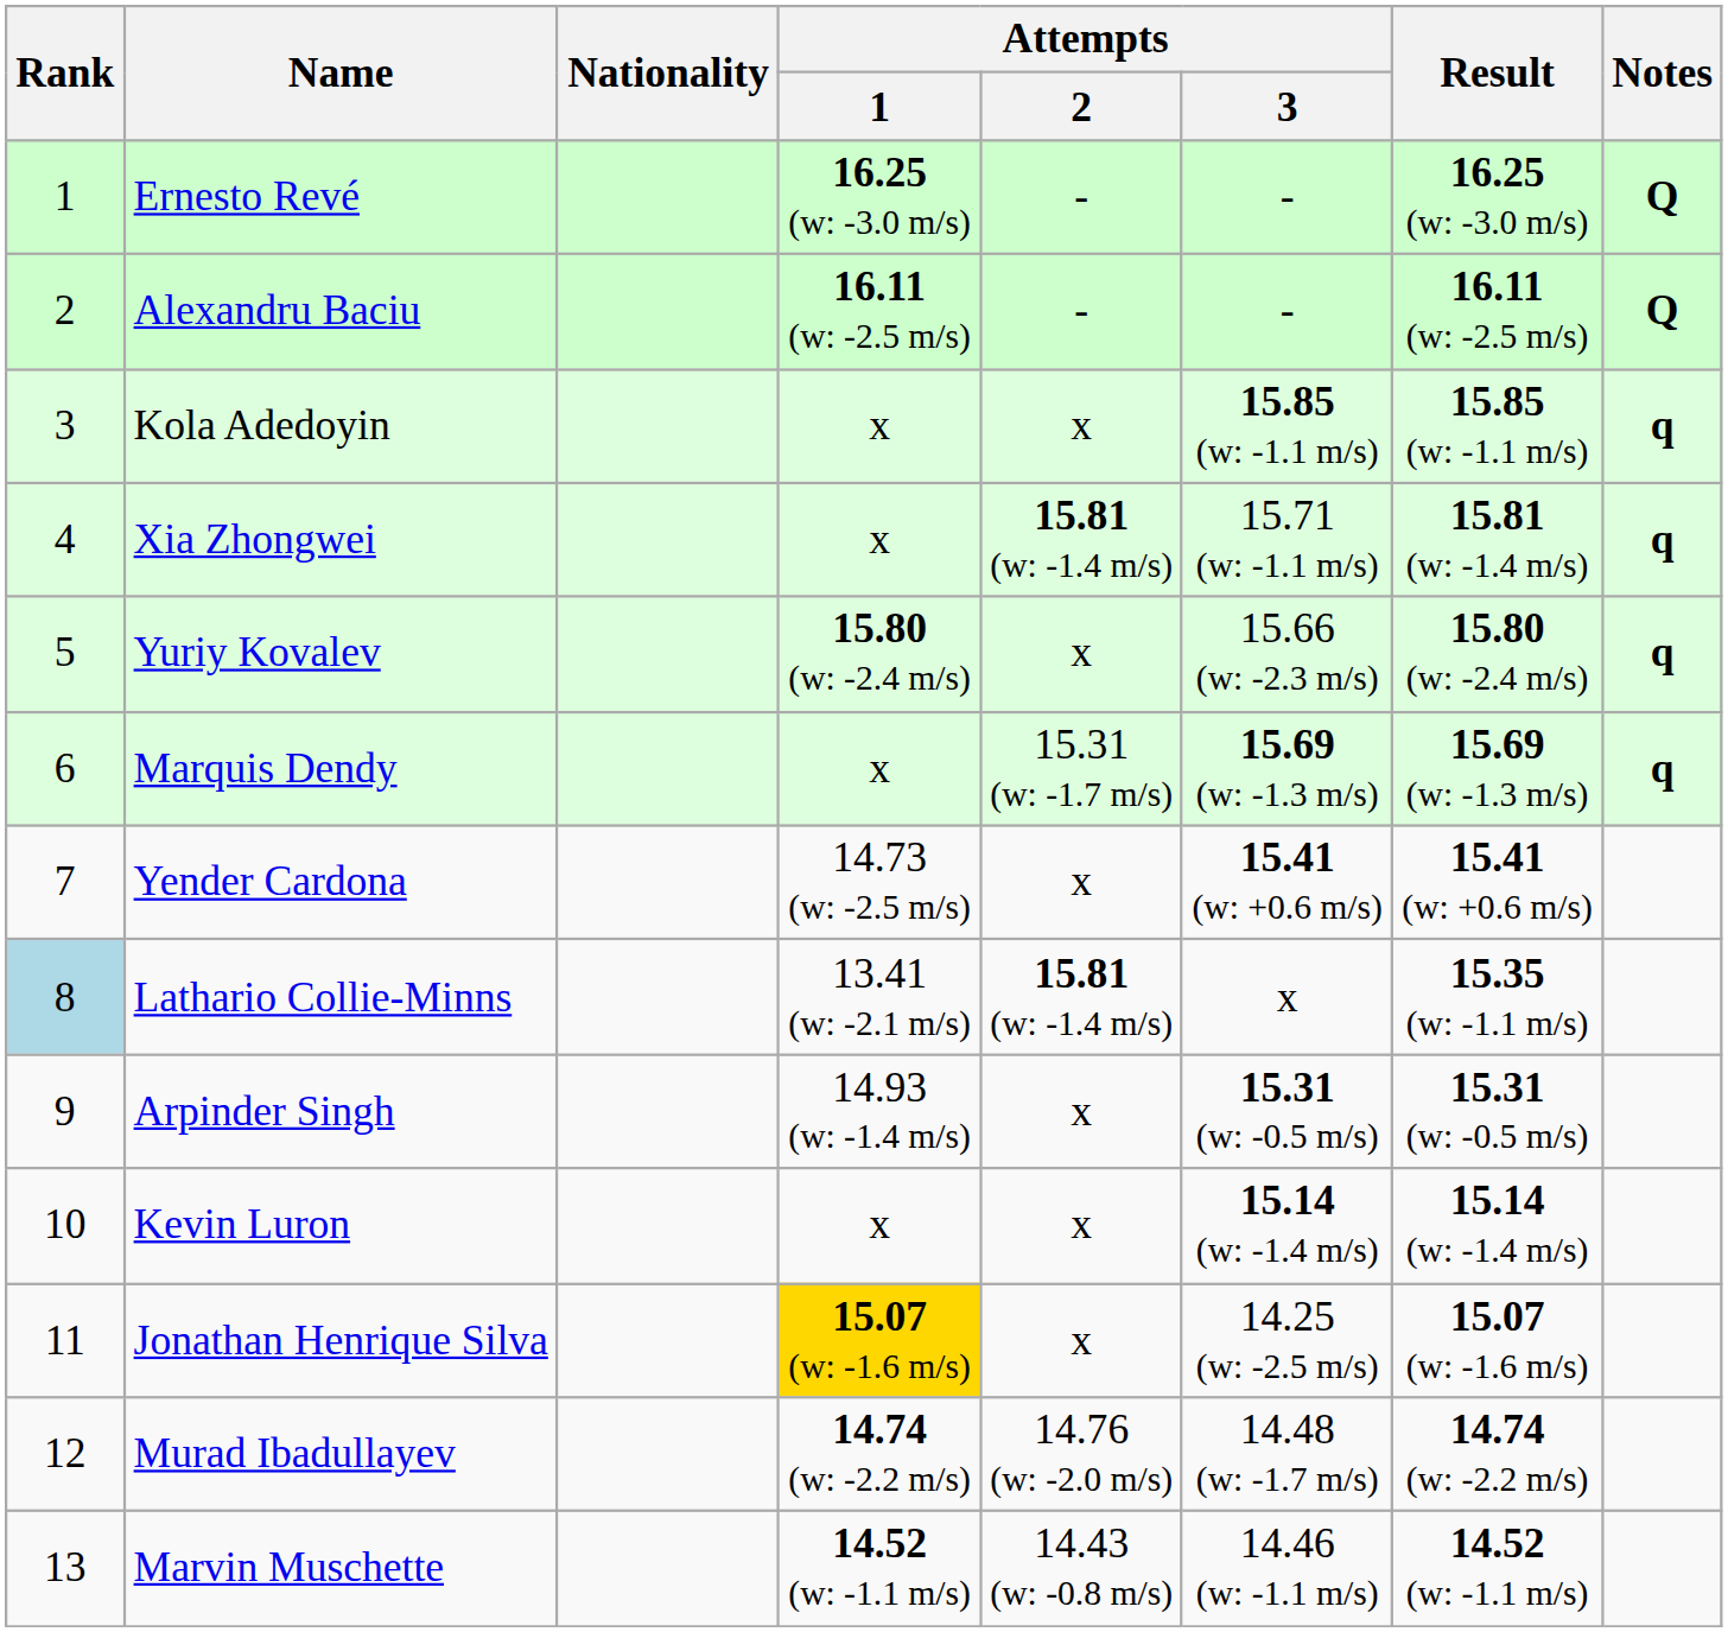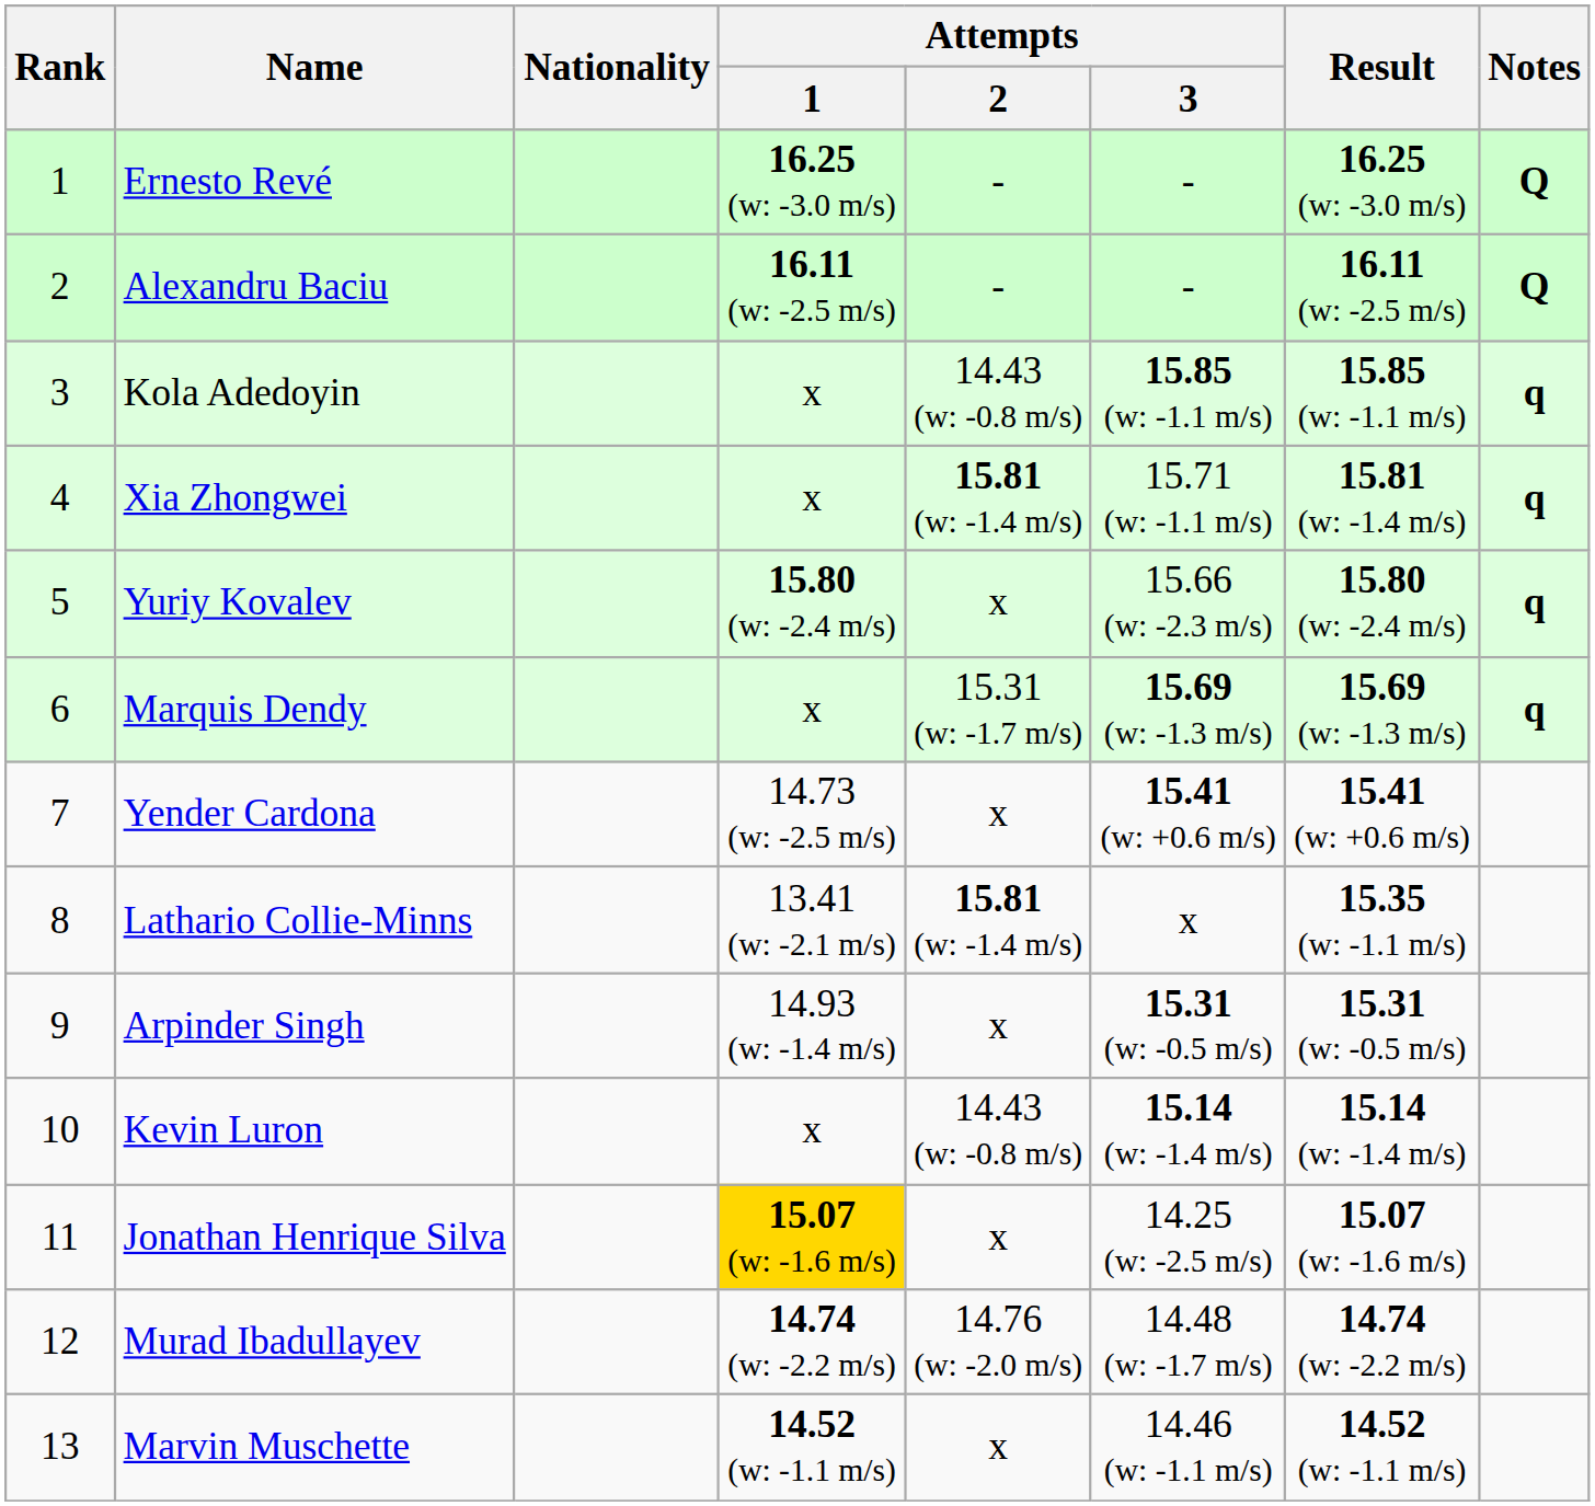Kola Adedoyin | Attempts / 2: x -> 14.43 (w: -0.8 m/s)
Lathario Collie-Minns | Rank: lightblue background -> no background
Kevin Luron | Attempts / 2: x -> 14.43 (w: -0.8 m/s)
Marvin Muschette | Attempts / 2: 14.43 (w: -0.8 m/s) -> x
